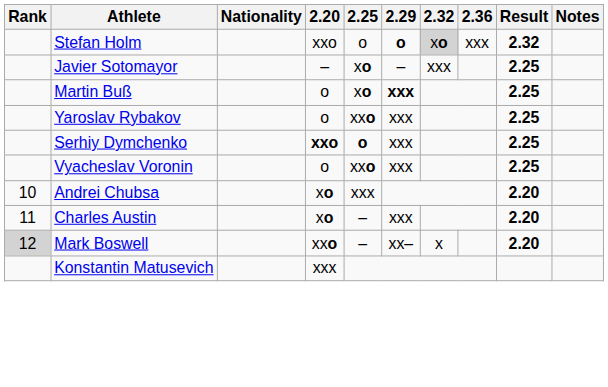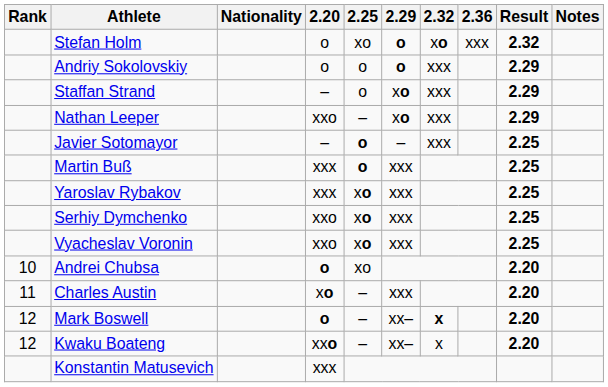Stefan Holm | 2.20: xxo -> o
Stefan Holm | 2.25: o -> xo
Stefan Holm | 2.32: lightgrey background -> no background
+ row: Andriy Sokolovskiy | o | o | o | xxx | 2.29
+ row: Staffan Strand | – | o | xo | xxx | 2.29
+ row: Nathan Leeper | xxo | – | xo | xxx | 2.29
Javier Sotomayor | 2.25: xo -> o
Martin Buß | 2.20: o -> xxx
Martin Buß | 2.25: xo -> o
Martin Buß | 2.29: bold -> normal
Yaroslav Rybakov | 2.20: o -> xxx
Yaroslav Rybakov | 2.25: xxo -> xo
Serhiy Dymchenko | 2.20: bold -> normal
Serhiy Dymchenko | 2.25: o -> xo
Vyacheslav Voronin | 2.20: o -> xxo
Vyacheslav Voronin | 2.25: xxo -> xo
Andrei Chubsa | 2.20: xo -> o
Andrei Chubsa | 2.25: xxx -> xo
Mark Boswell | Rank: lightgrey background -> no background
Mark Boswell | 2.20: xxo -> o
Mark Boswell | 2.32: normal -> bold
+ row: 12 | Kwaku Boateng | xxo | – | xx– | x | 2.20
